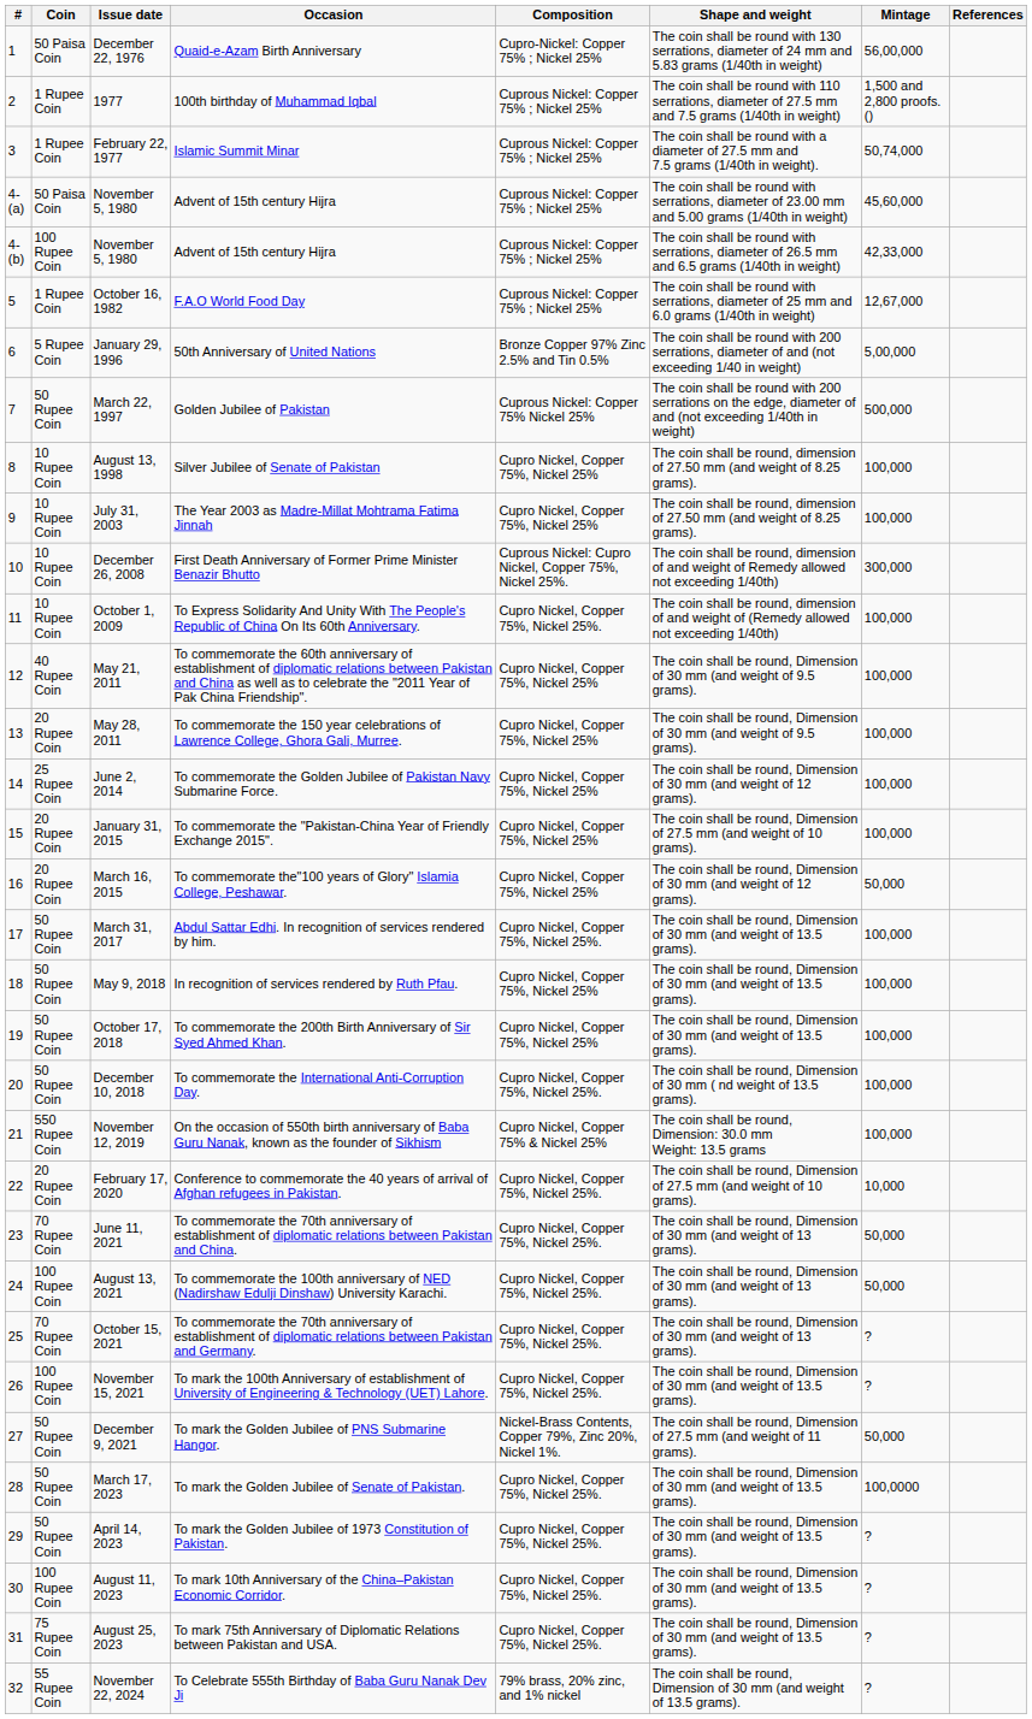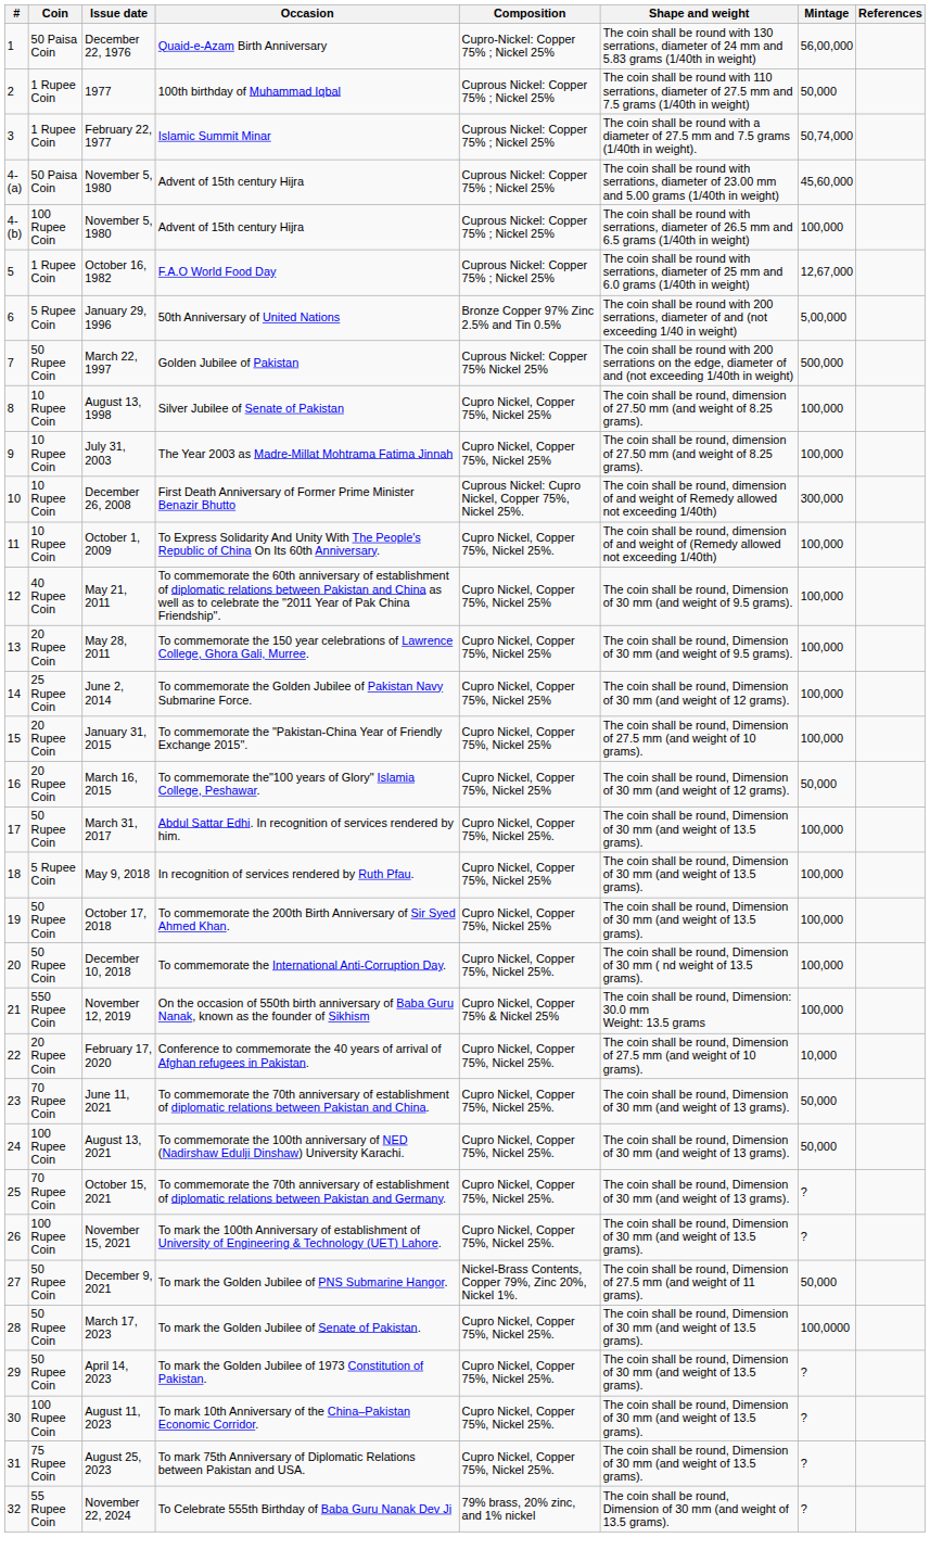1977 | Mintage: 1,500 and 2,800 proofs. () -> 50,000
4- (b) / November 5, 1980 | Mintage: 42,33,000 -> 100,000
May 9, 2018 | Coin: 50 Rupee Coin -> 5 Rupee Coin
